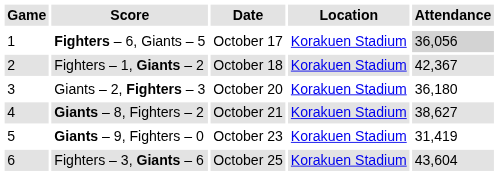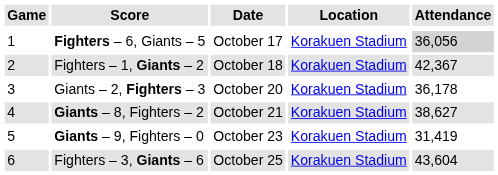Giants – 2, Fighters – 3 | Attendance: 36,180 -> 36,178
